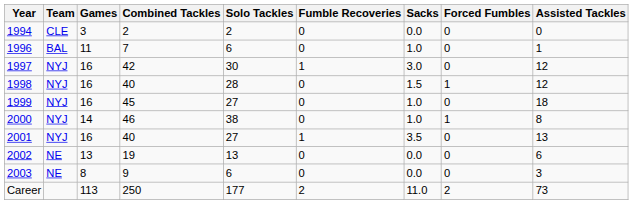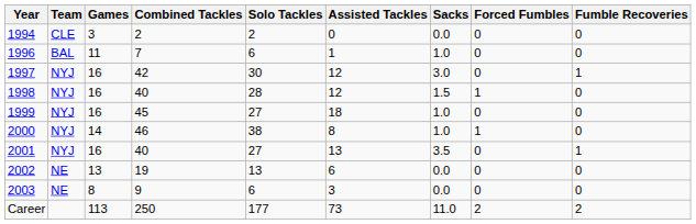columns swapped: Assisted Tackles <-> Fumble Recoveries
